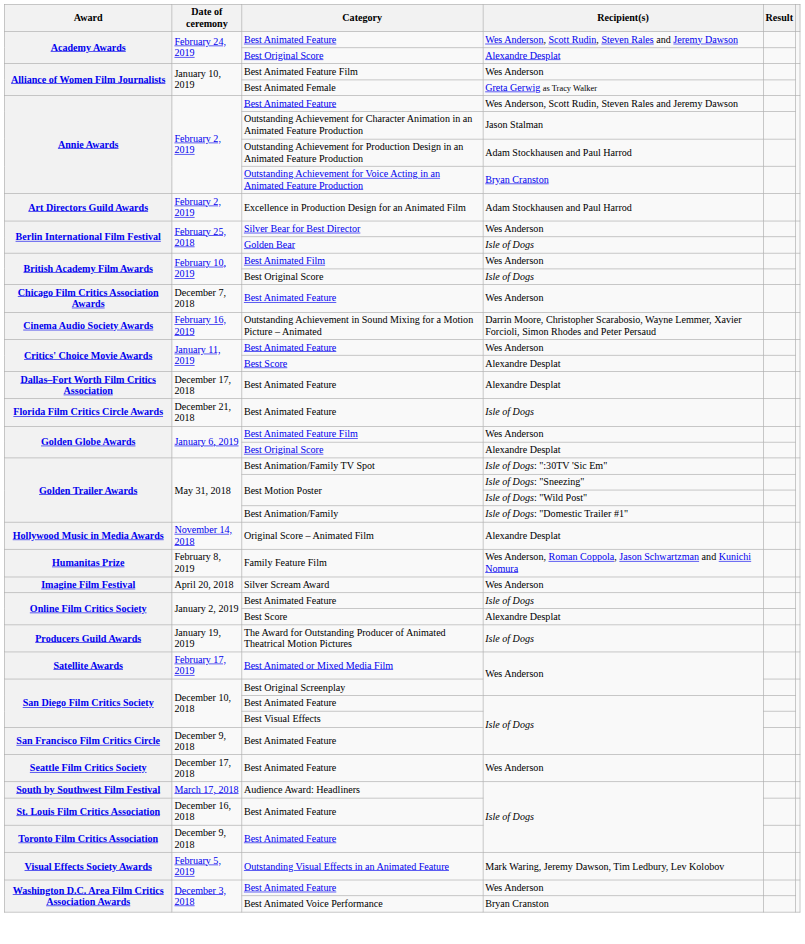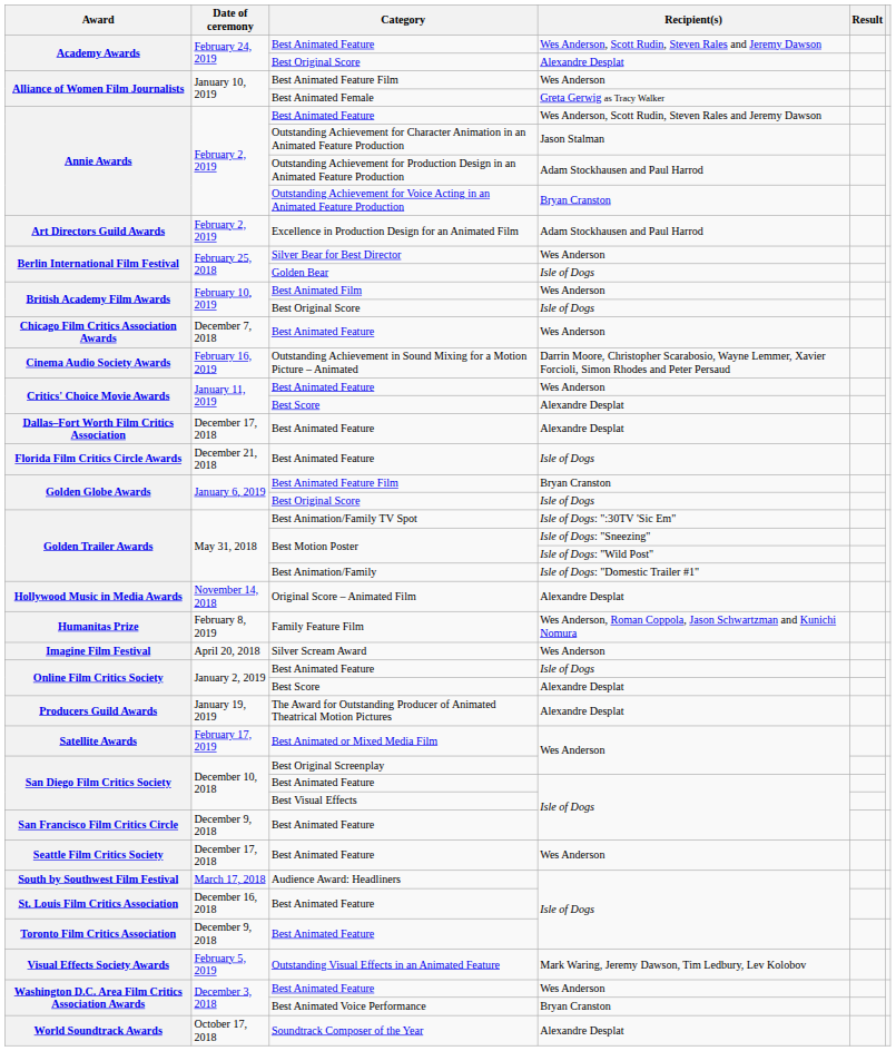Golden Globe Awards / Best Animated Feature Film | Recipient(s): Wes Anderson -> Bryan Cranston
Golden Globe Awards / Best Original Score | Recipient(s): Alexandre Desplat -> Isle of Dogs
Producers Guild Awards | Recipient(s): Isle of Dogs -> Alexandre Desplat
+ row: World Soundtrack Awards | October 17, 2018 | Soundtrack Composer of the Year | Alexandre Desplat
